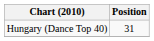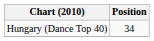Hungary (Dance Top 40) | Position: 31 -> 34
